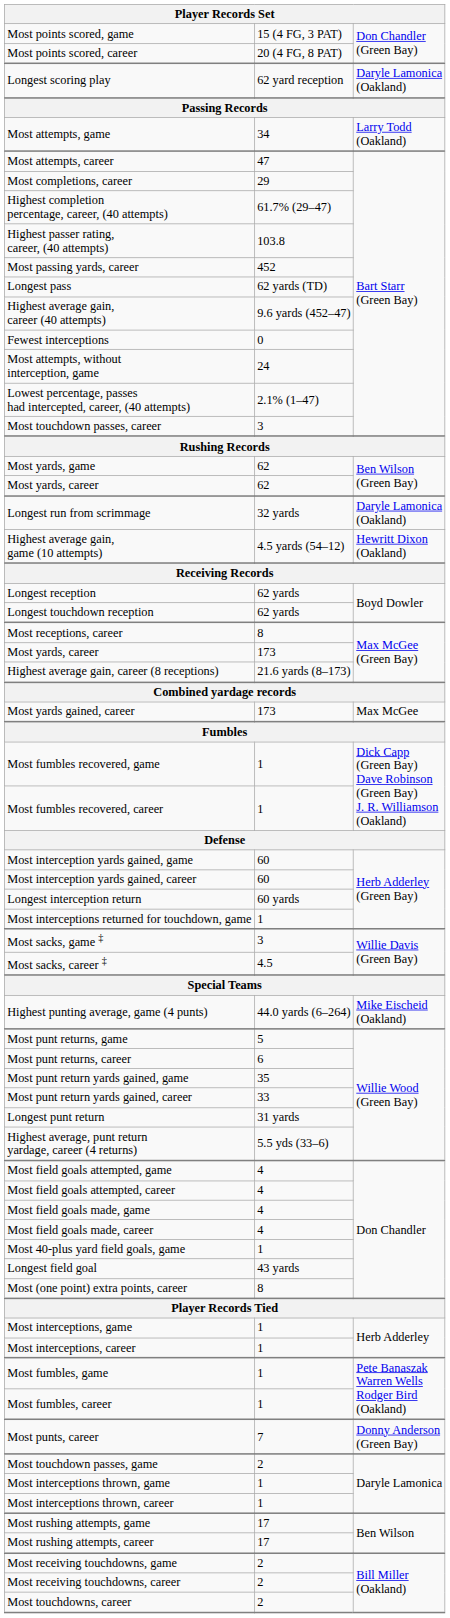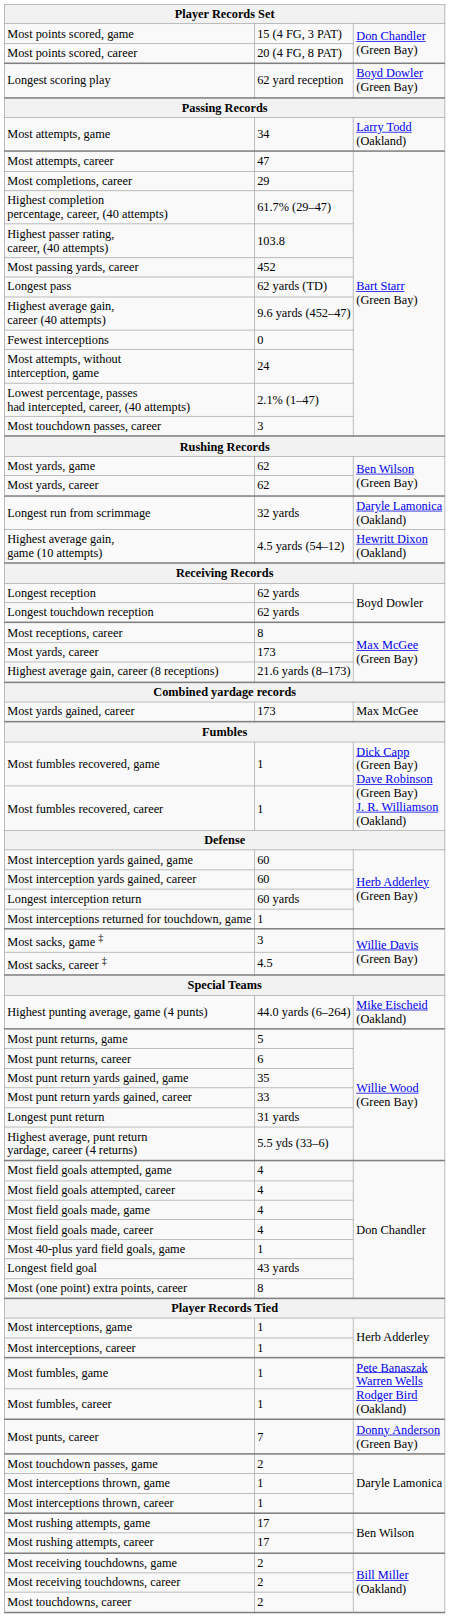Longest scoring play | column 3: Daryle Lamonica (Oakland) -> Boyd Dowler (Green Bay)
